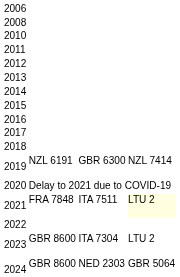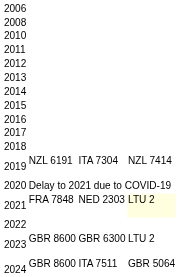2019 | column 3: GBR 6300 -> ITA 7304
2021 | column 3: ITA 7511 -> NED 2303
2023 | column 3: ITA 7304 -> GBR 6300
2024 | column 3: NED 2303 -> ITA 7511
